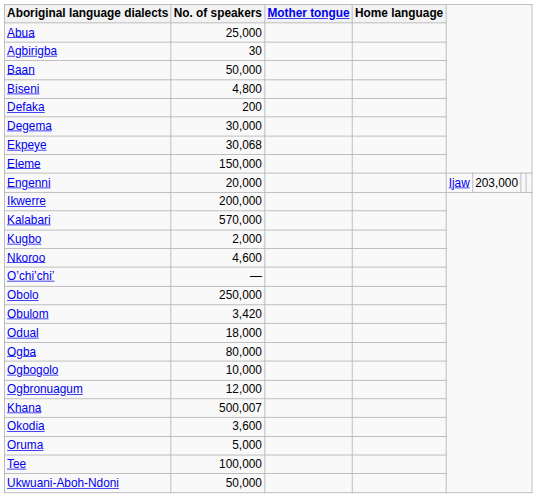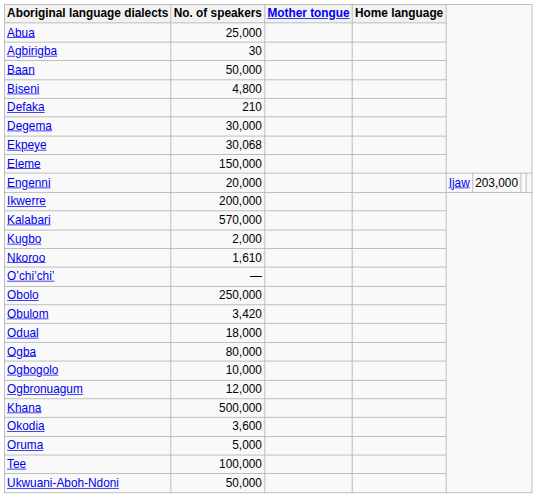Defaka | No. of speakers: 200 -> 210
Nkoroo | No. of speakers: 4,600 -> 1,610
Khana | No. of speakers: 500,007 -> 500,000
